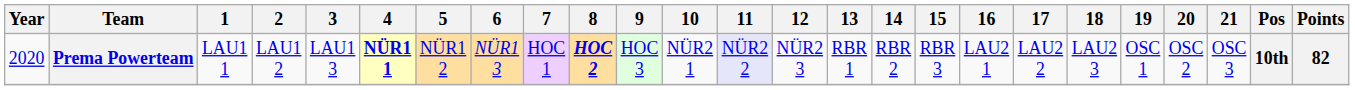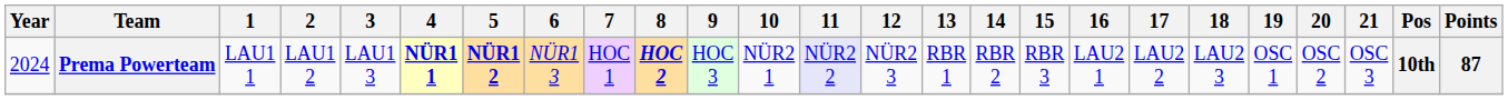Prema Powerteam | Year: 2020 -> 2024
Prema Powerteam | 5: normal -> bold
Prema Powerteam | Points: 82 -> 87
